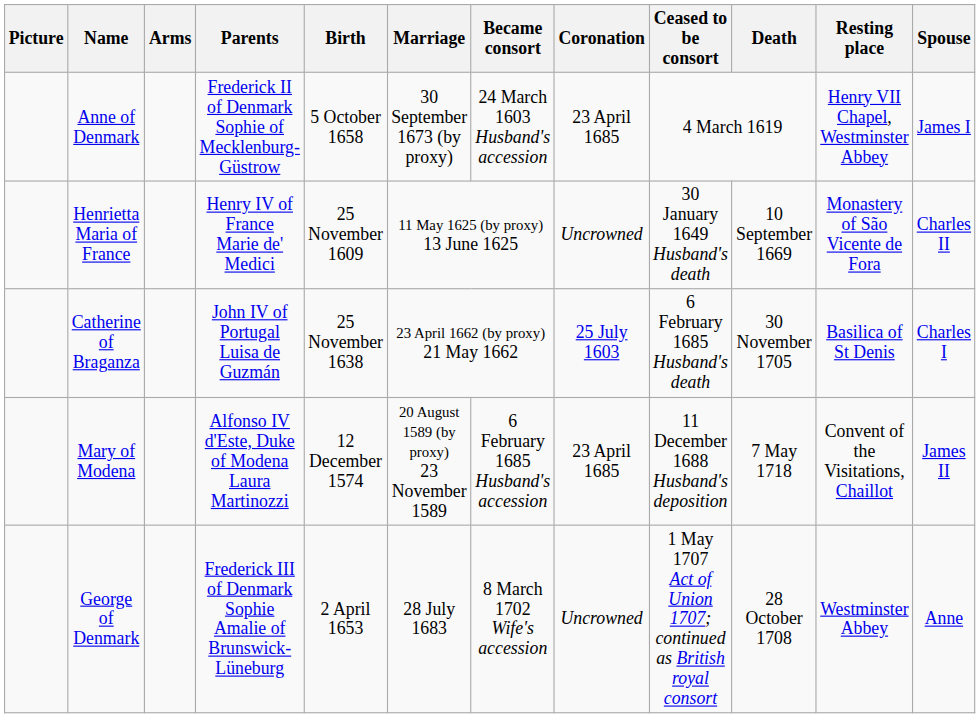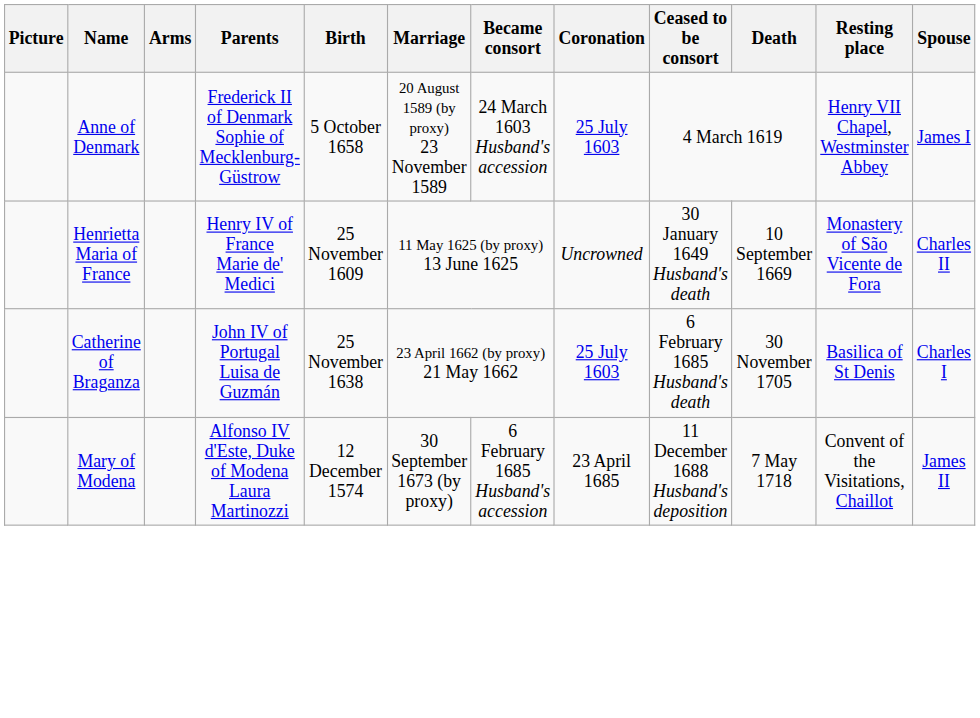Anne of Denmark | Marriage: 30 September 1673 (by proxy) -> 20 August 1589 (by proxy) 23 November 1589
Anne of Denmark | Coronation: 23 April 1685 -> 25 July 1603
Mary of Modena | Marriage: 20 August 1589 (by proxy) 23 November 1589 -> 30 September 1673 (by proxy)
- row: George of Denmark | Frederick III of Denmark Sophie Amalie of Brunswick-Lüneburg | 2 April 1653 | 28 July 1683 | 8 March 1702 Wife's accession | Uncrowned | 1 May 1707 Act of Union 1707; continued as British royal consort | 28 October 1708 | Westminster Abbey | Anne
